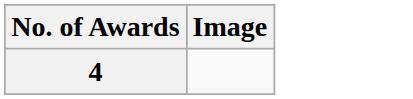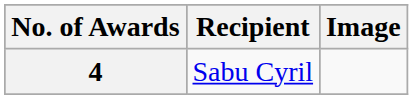+ column: Recipient | Sabu Cyril
